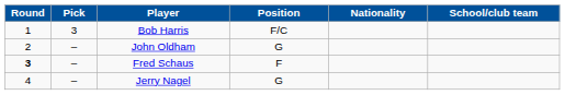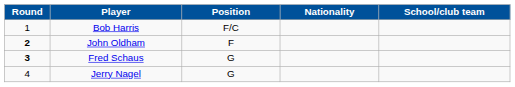- column: Pick | 3 | – | – | –
John Oldham | Round: normal -> bold
John Oldham | Position: G -> F
Fred Schaus | Position: F -> G
